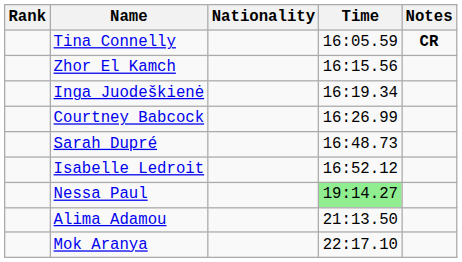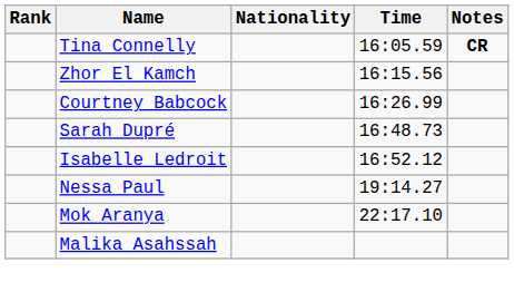- row: Inga Juodeškienė | 16:19.34
Nessa Paul | Time: lightgreen background -> no background
- row: Alima Adamou | 21:13.50
+ row: Malika Asahssah
